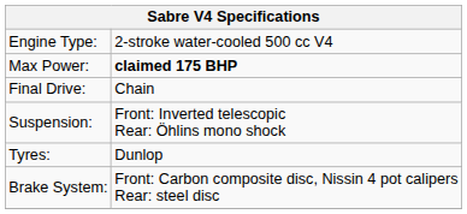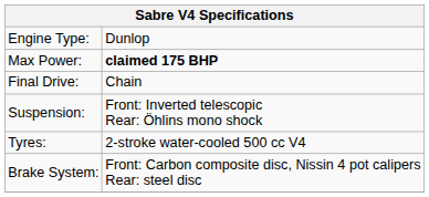Engine Type: | column 2: 2-stroke water-cooled 500 cc V4 -> Dunlop
Tyres: | column 2: Dunlop -> 2-stroke water-cooled 500 cc V4
